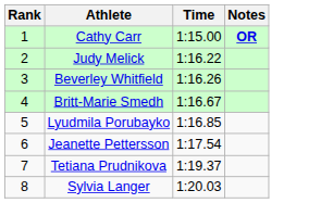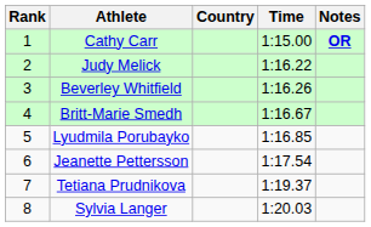+ column: Country
